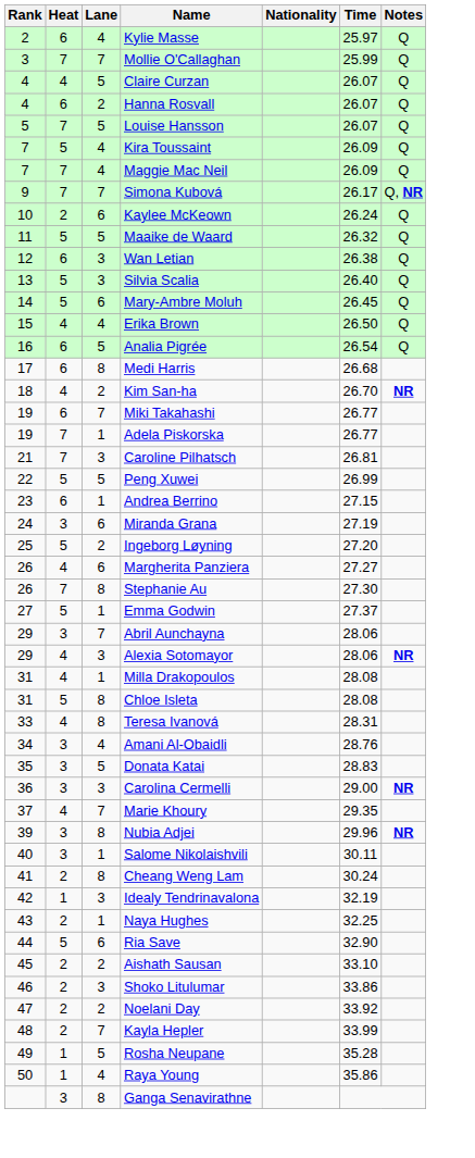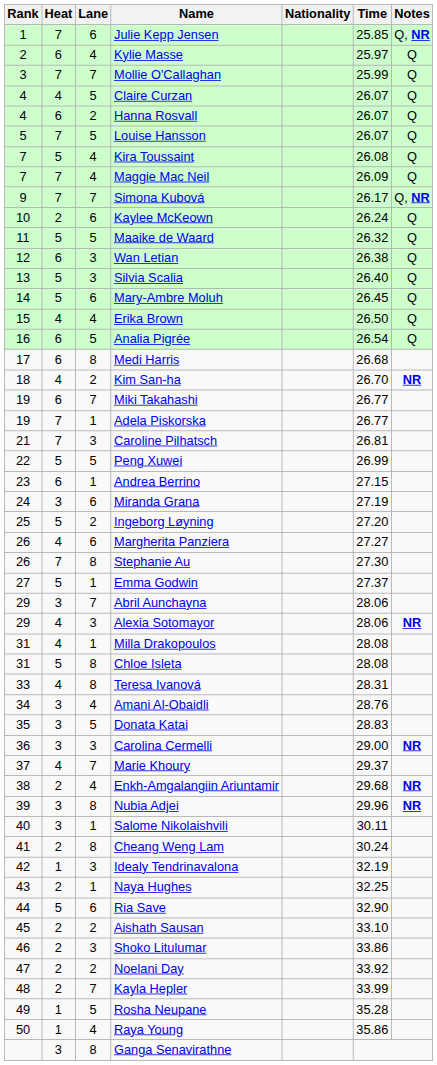+ row: 1 | 7 | 6 | Julie Kepp Jensen | 25.85 | Q, NR
Kira Toussaint | Time: 26.09 -> 26.08
Marie Khoury | Time: 29.35 -> 29.37
+ row: 38 | 2 | 4 | Enkh-Amgalangiin Ariuntamir | 29.68 | NR
